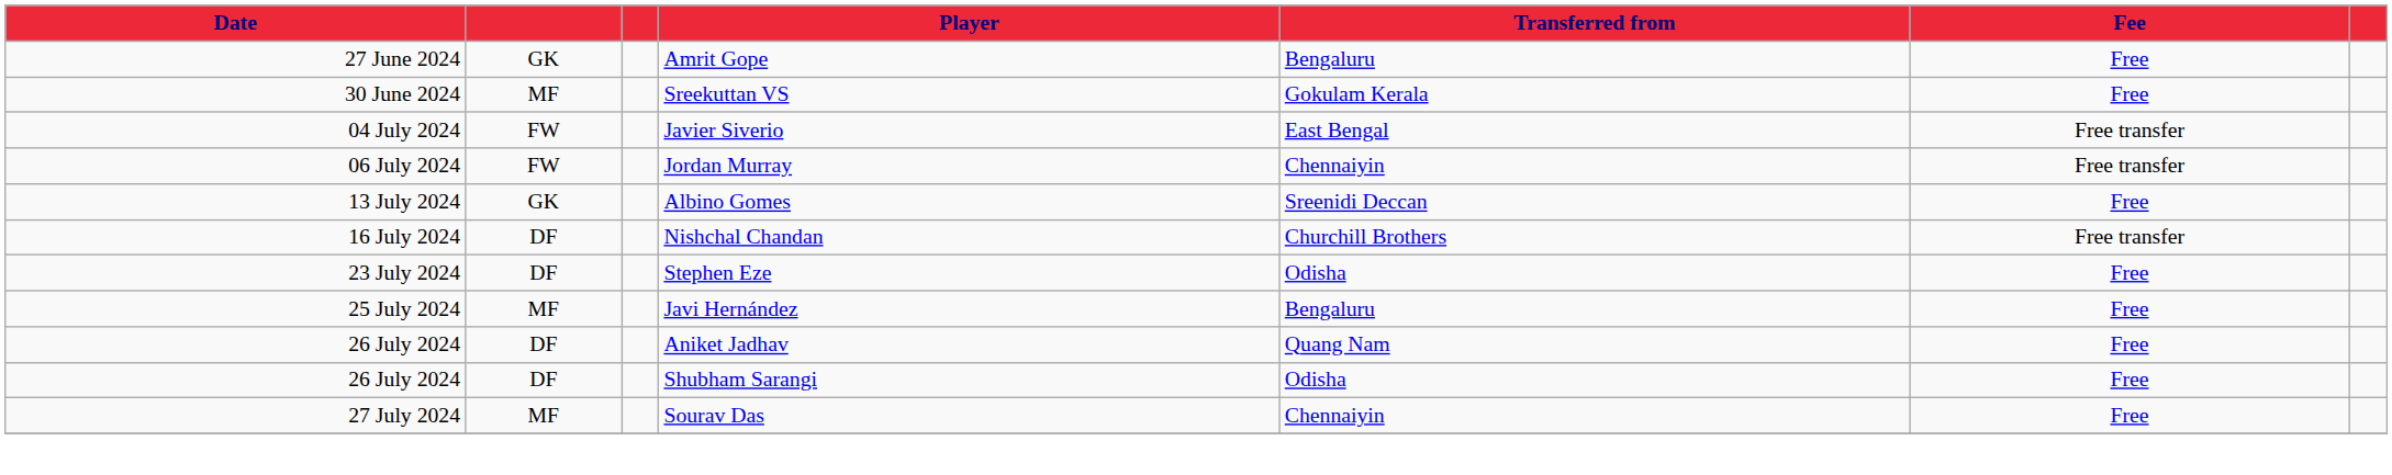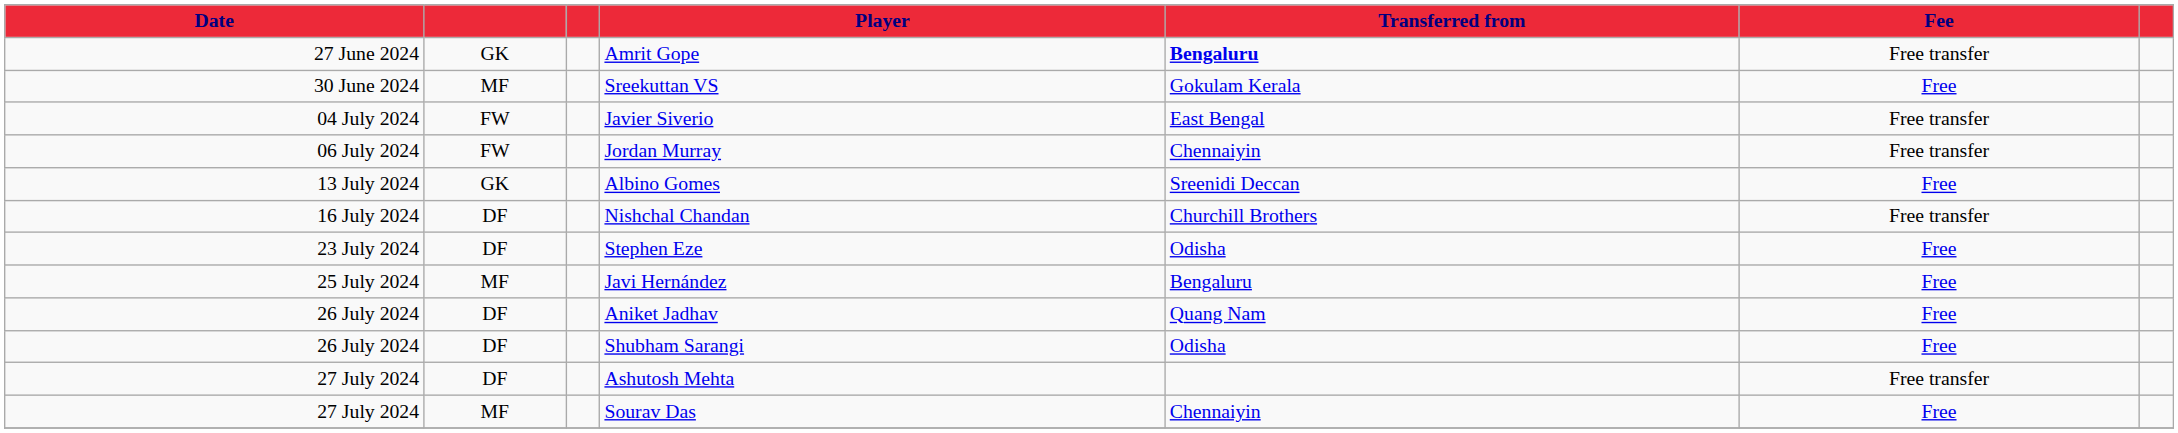Amrit Gope | Transferred from: normal -> bold
Amrit Gope | Fee: Free -> Free transfer
+ row: 27 July 2024 | DF | Ashutosh Mehta | Free transfer
